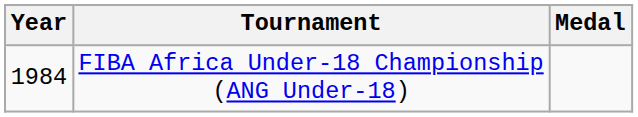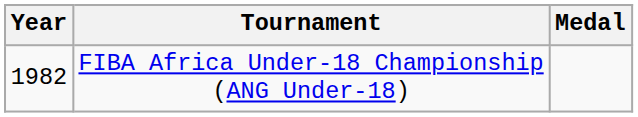FIBA Africa Under-18 Championship (ANG Under-18) | Year: 1984 -> 1982
